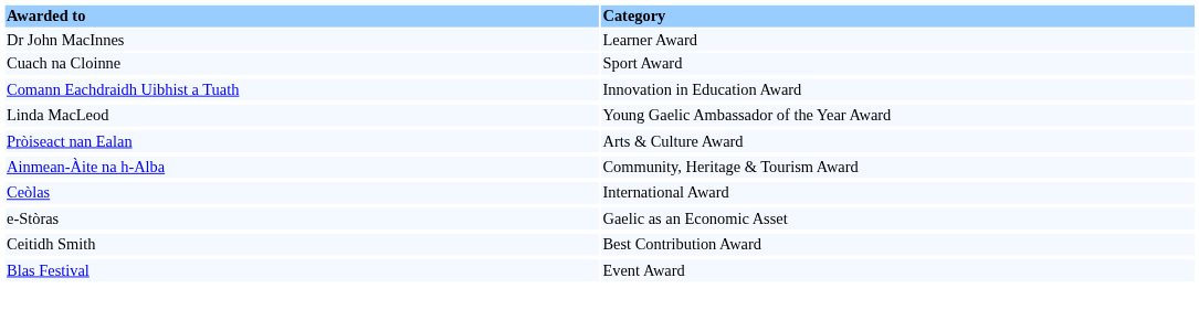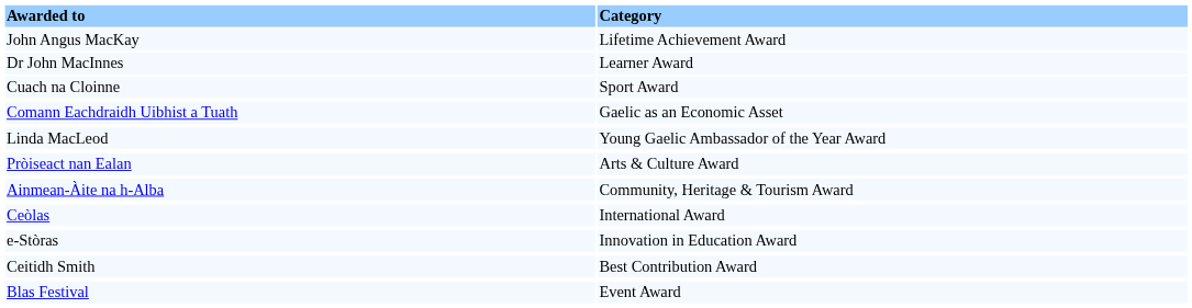+ row: John Angus MacKay | Lifetime Achievement Award
Comann Eachdraidh Uibhist a Tuath | Category: Innovation in Education Award -> Gaelic as an Economic Asset
e-Stòras | Category: Gaelic as an Economic Asset -> Innovation in Education Award
